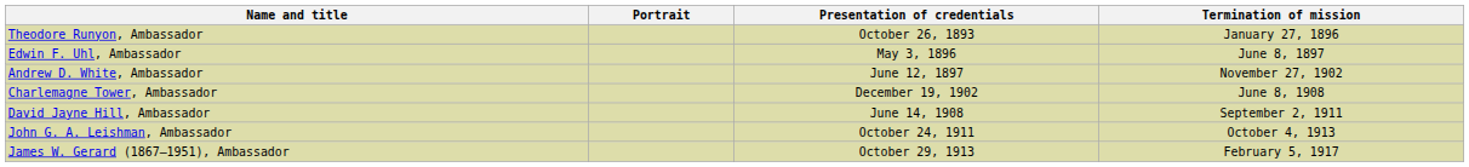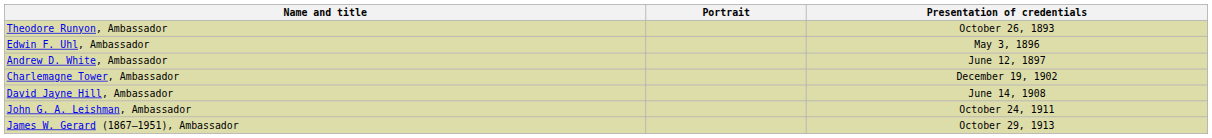- column: Termination of mission | January 27, 1896 | June 8, 1897 | November 27, 1902 | June 8, 1908 | September 2, 1911 | October 4, 1913 | February 5, 1917
